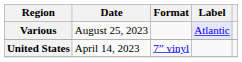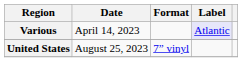Various | Date: August 25, 2023 -> April 14, 2023
United States | Date: April 14, 2023 -> August 25, 2023
